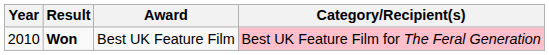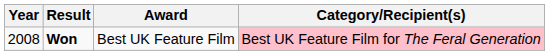Won | Year: 2010 -> 2008
